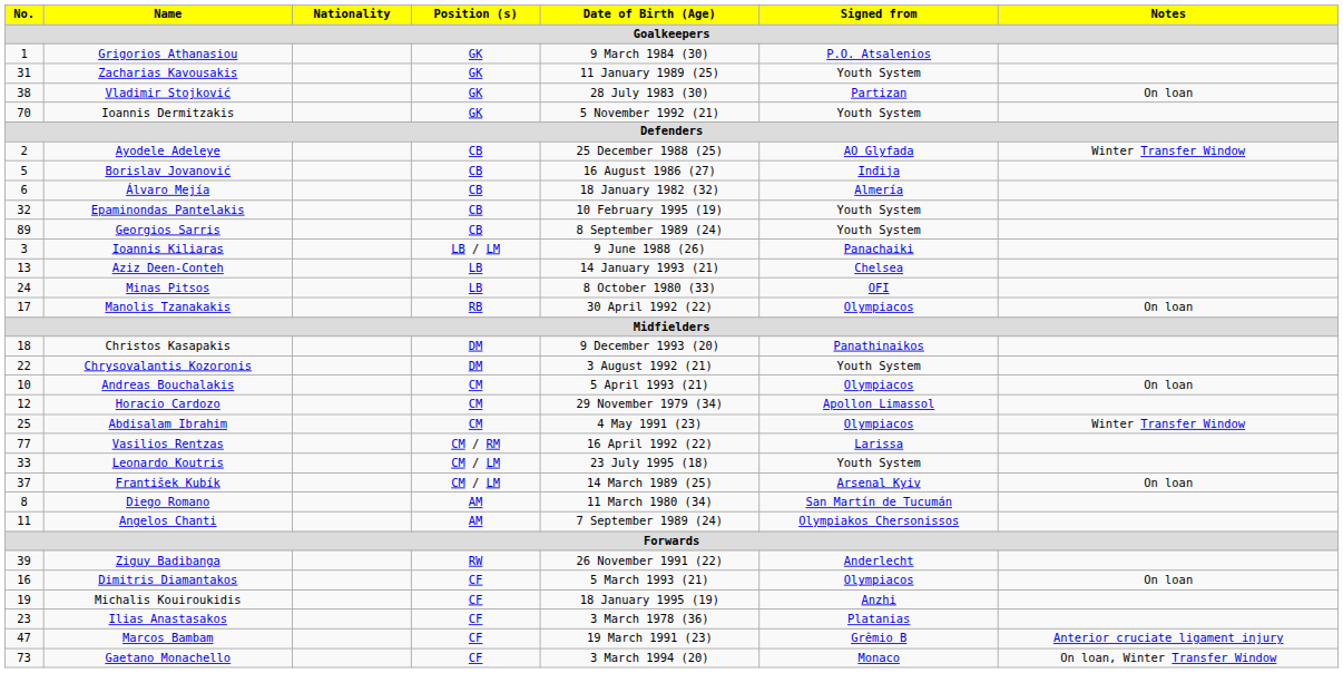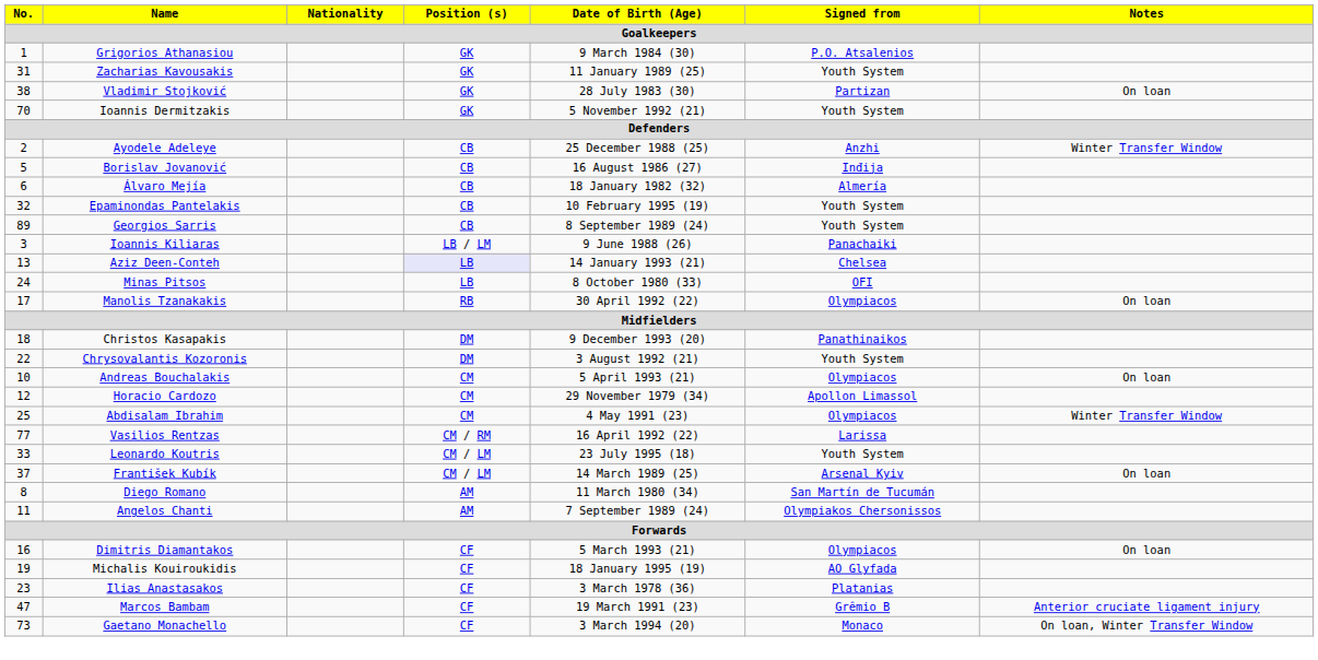Ayodele Adeleye | Signed from: AO Glyfada -> Anzhi
Aziz Deen-Conteh | Position (s): no background -> lavender background
- row: 39 | Ziguy Badibanga | RW | 26 November 1991 (22) | Anderlecht
Michalis Kouiroukidis | Signed from: Anzhi -> AO Glyfada
